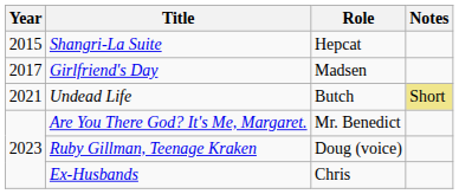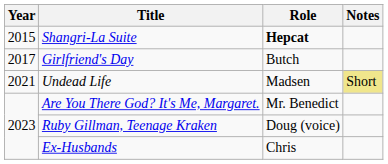Shangri-La Suite | Role: normal -> bold
Girlfriend's Day | Role: Madsen -> Butch
Undead Life | Role: Butch -> Madsen
